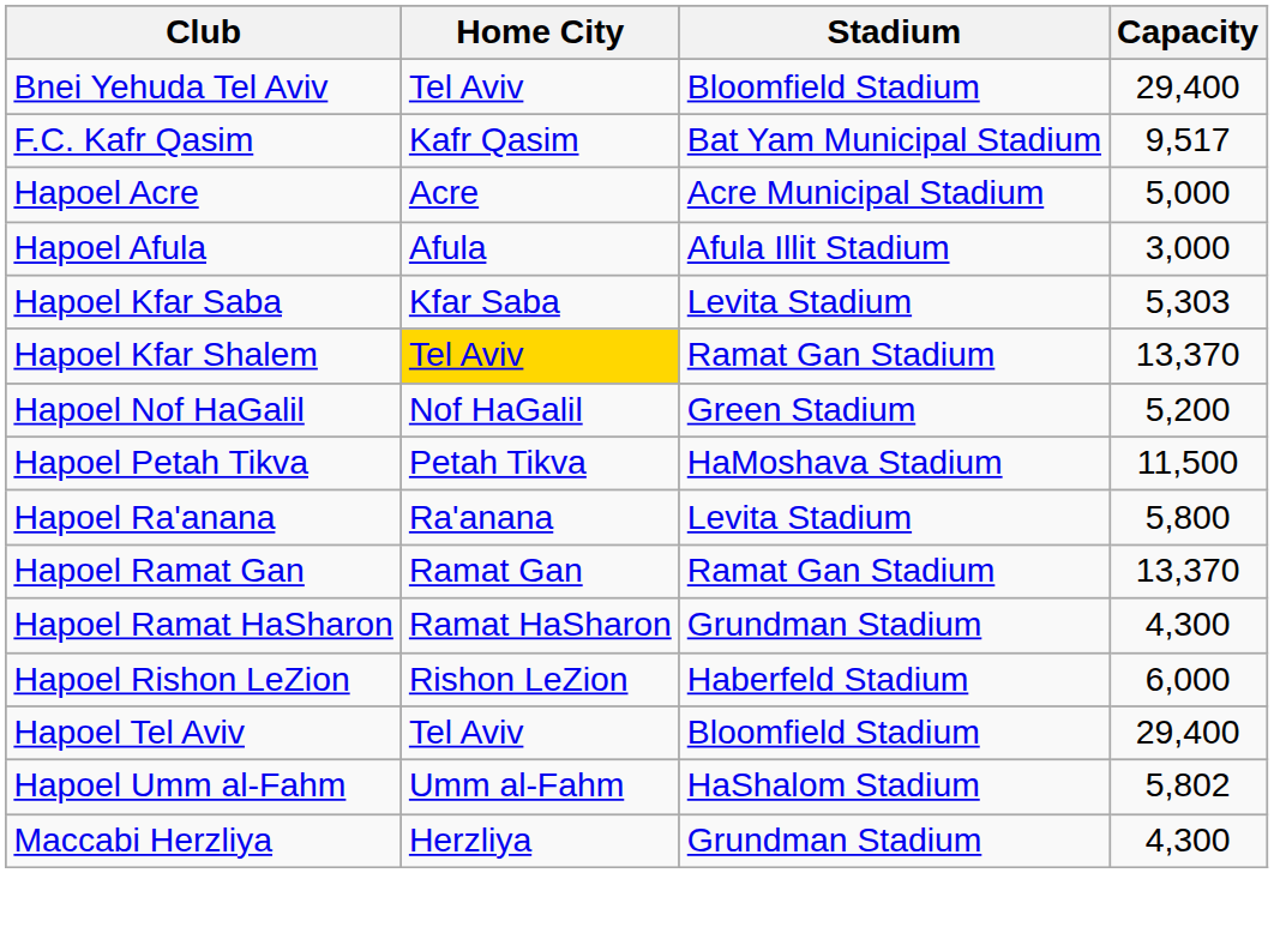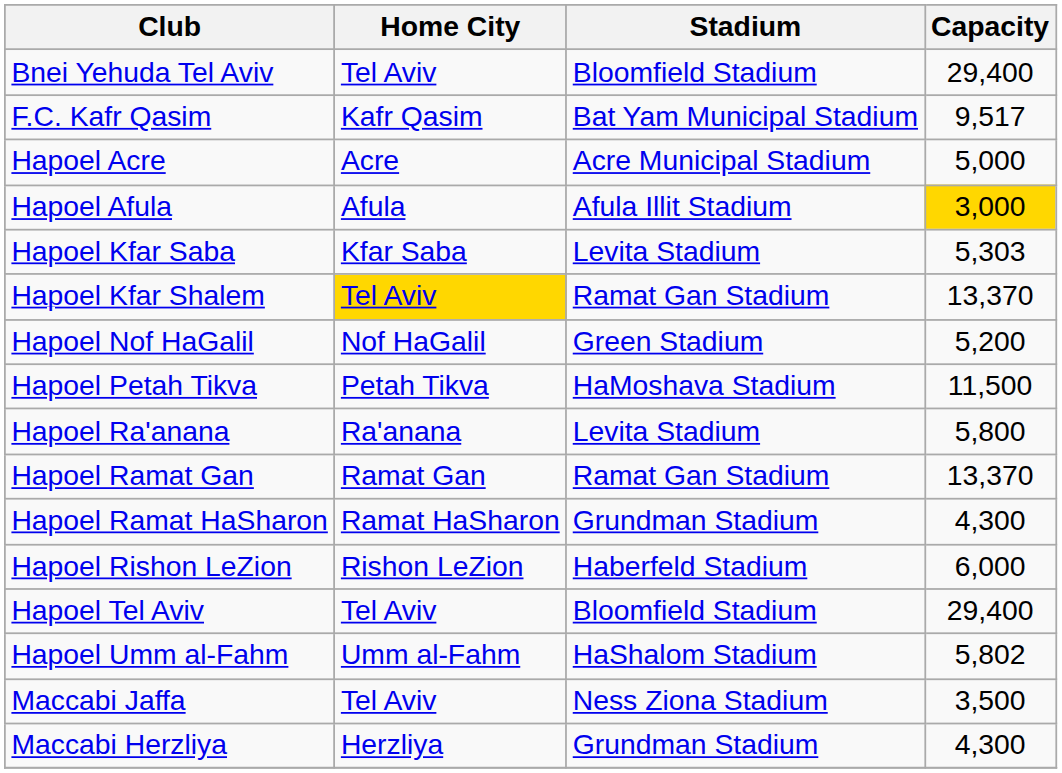Hapoel Afula | Capacity: no background -> gold background
+ row: Maccabi Jaffa | Tel Aviv | Ness Ziona Stadium | 3,500
